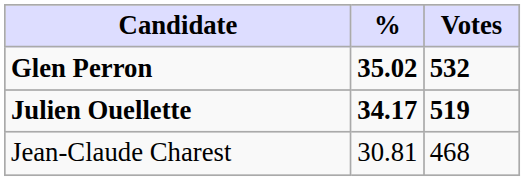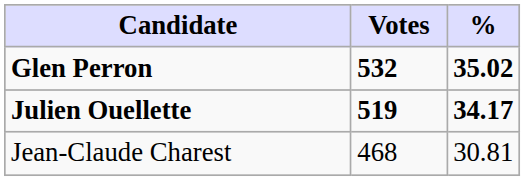columns swapped: Votes <-> %
